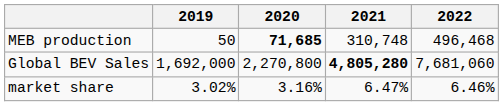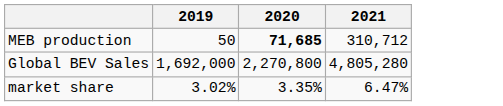- column: 2022 | 496,468 | 7,681,060 | 6.46%
MEB production | 2021: 310,748 -> 310,712
Global BEV Sales | 2021: bold -> normal
market share | 2020: 3.16% -> 3.35%
